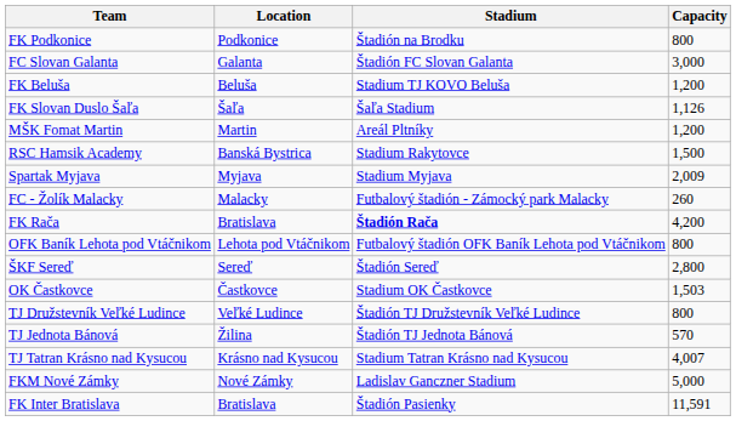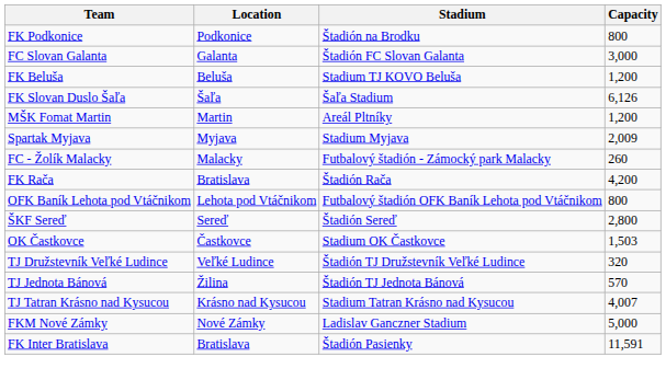FK Slovan Duslo Šaľa | Capacity: 1,126 -> 6,126
- row: RSC Hamsik Academy | Banská Bystrica | Stadium Rakytovce | 1,500
FK Rača | Stadium: bold -> normal
TJ Družstevník Veľké Ludince | Capacity: 800 -> 320
